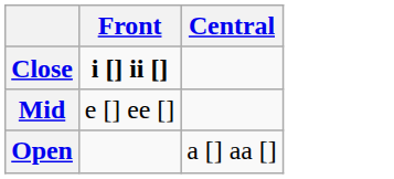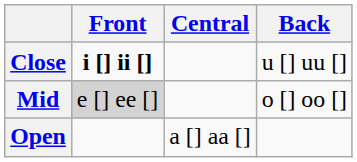+ column: Back | u [] uu [] | o [] oo []
Mid | Front: no background -> lightgrey background
